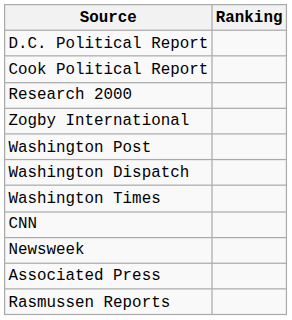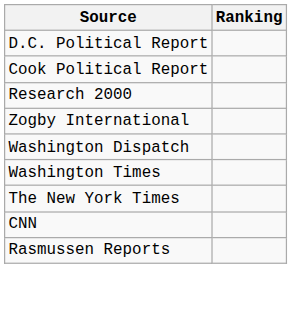- row: Washington Post
+ row: The New York Times
- row: Newsweek
- row: Associated Press
